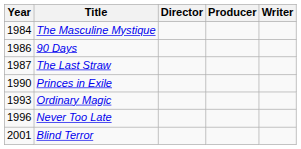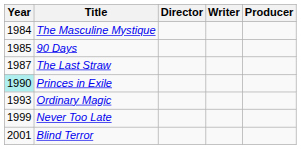columns swapped: Writer <-> Producer
90 Days | Year: 1986 -> 1985
Princes in Exile | Year: no background -> paleturquoise background
Never Too Late | Year: 1996 -> 1999
